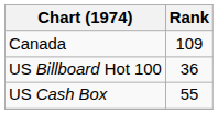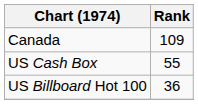rows swapped: US Billboard Hot 100 <-> US Cash Box
